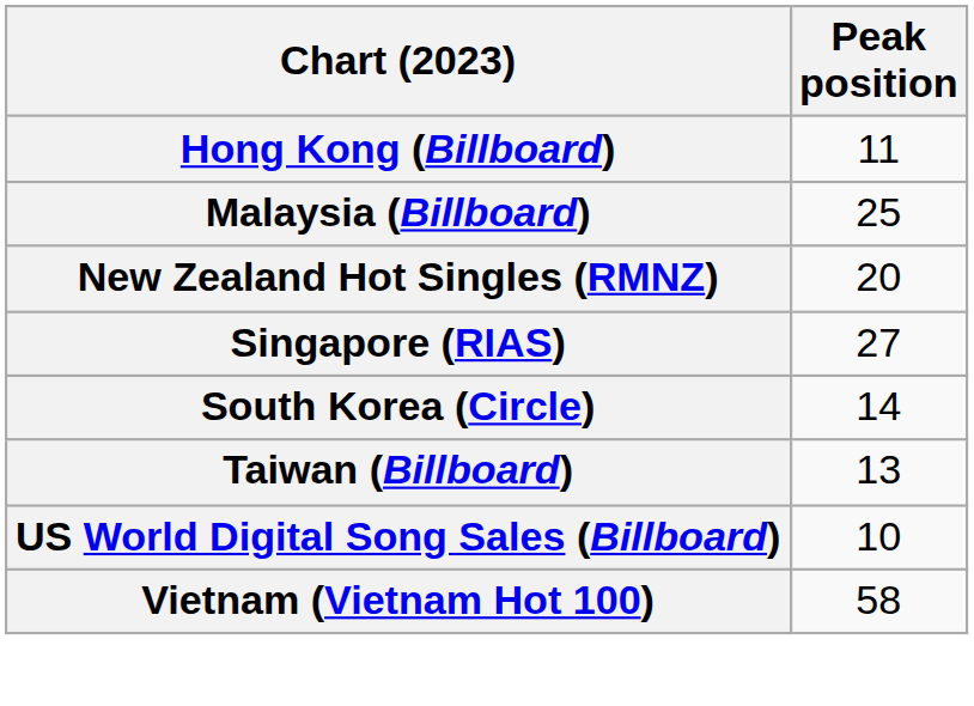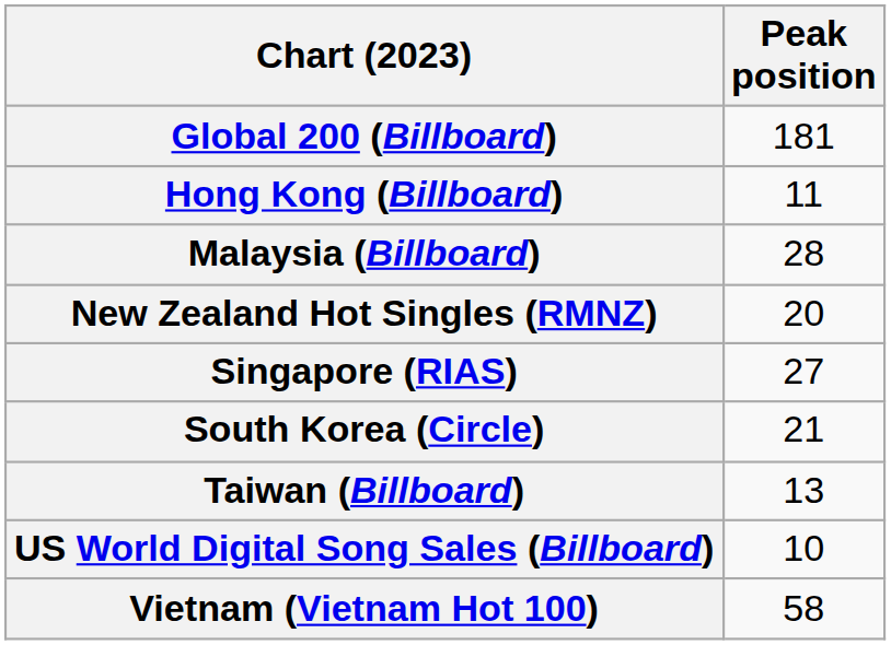+ row: Global 200 (Billboard) | 181
Malaysia (Billboard) | Peak position: 25 -> 28
South Korea (Circle) | Peak position: 14 -> 21
